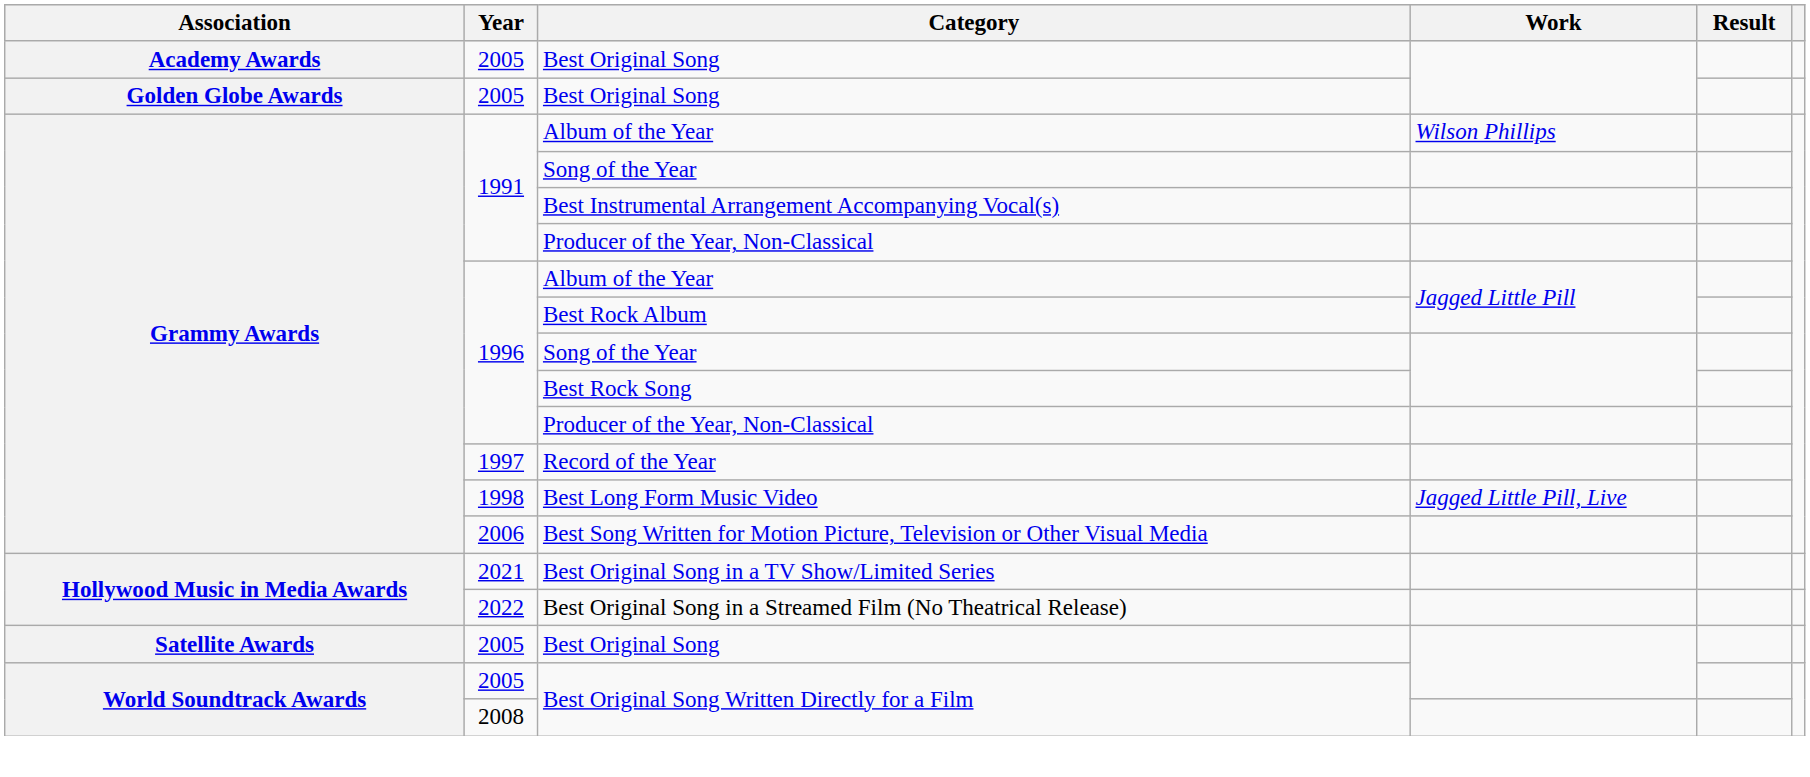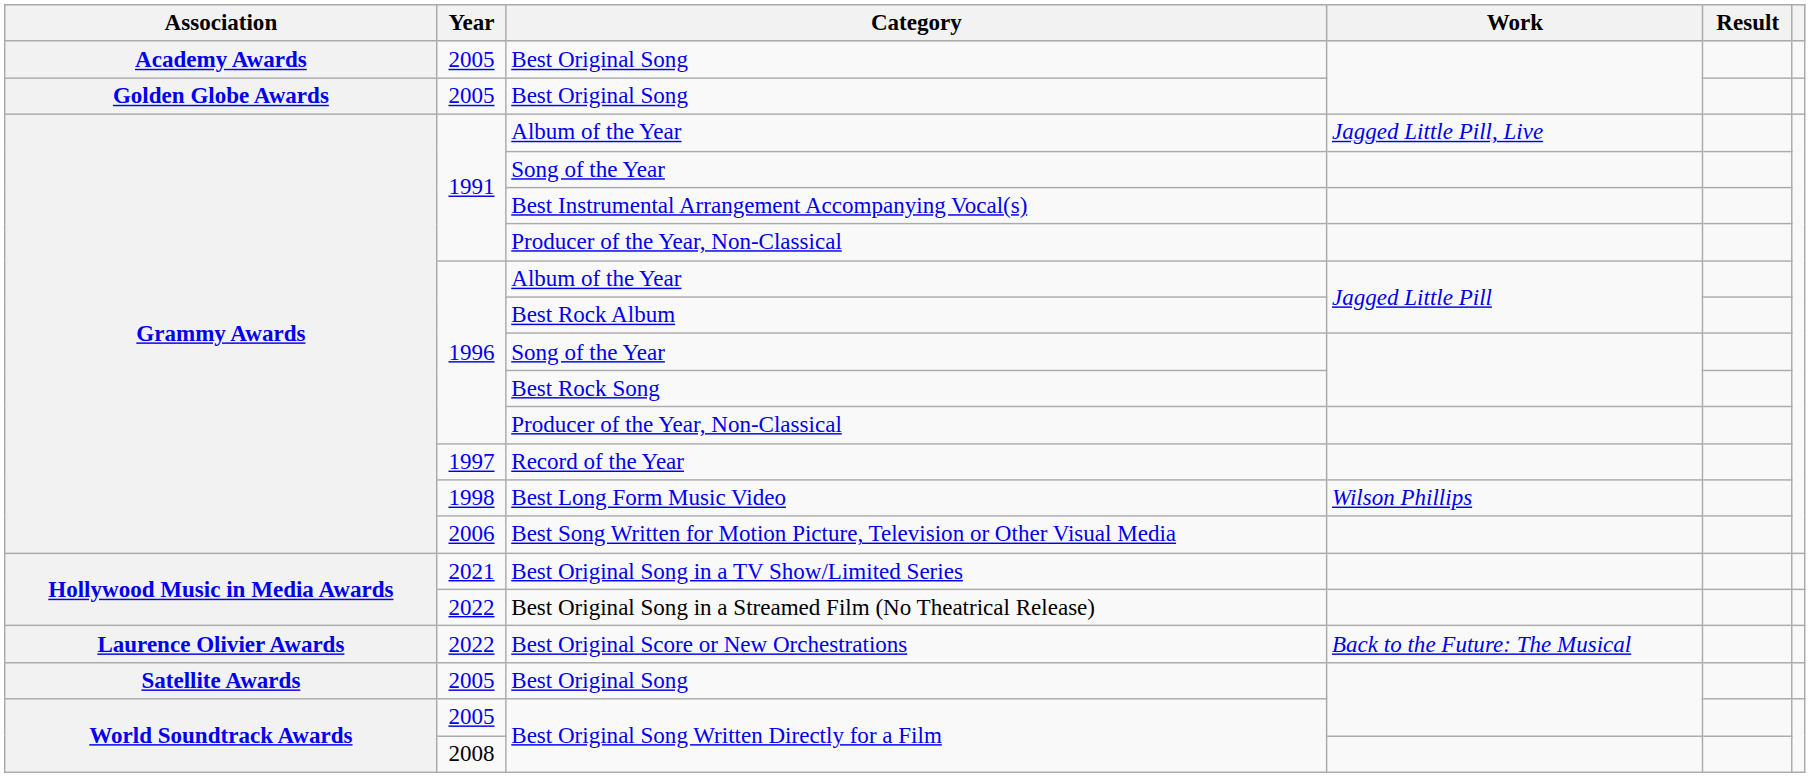1991 / Album of the Year | Work: Wilson Phillips -> Jagged Little Pill, Live
Best Long Form Music Video | Work: Jagged Little Pill, Live -> Wilson Phillips
+ row: Laurence Olivier Awards | 2022 | Best Original Score or New Orchestrations | Back to the Future: The Musical
